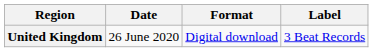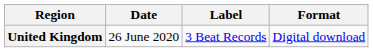columns swapped: Format <-> Label
